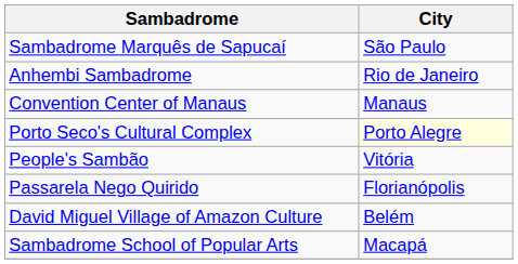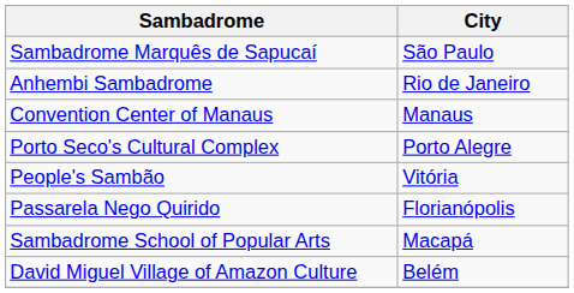Porto Seco's Cultural Complex | City: lightyellow background -> no background
rows swapped: Sambadrome School of Popular Arts <-> David Miguel Village of Amazon Culture
